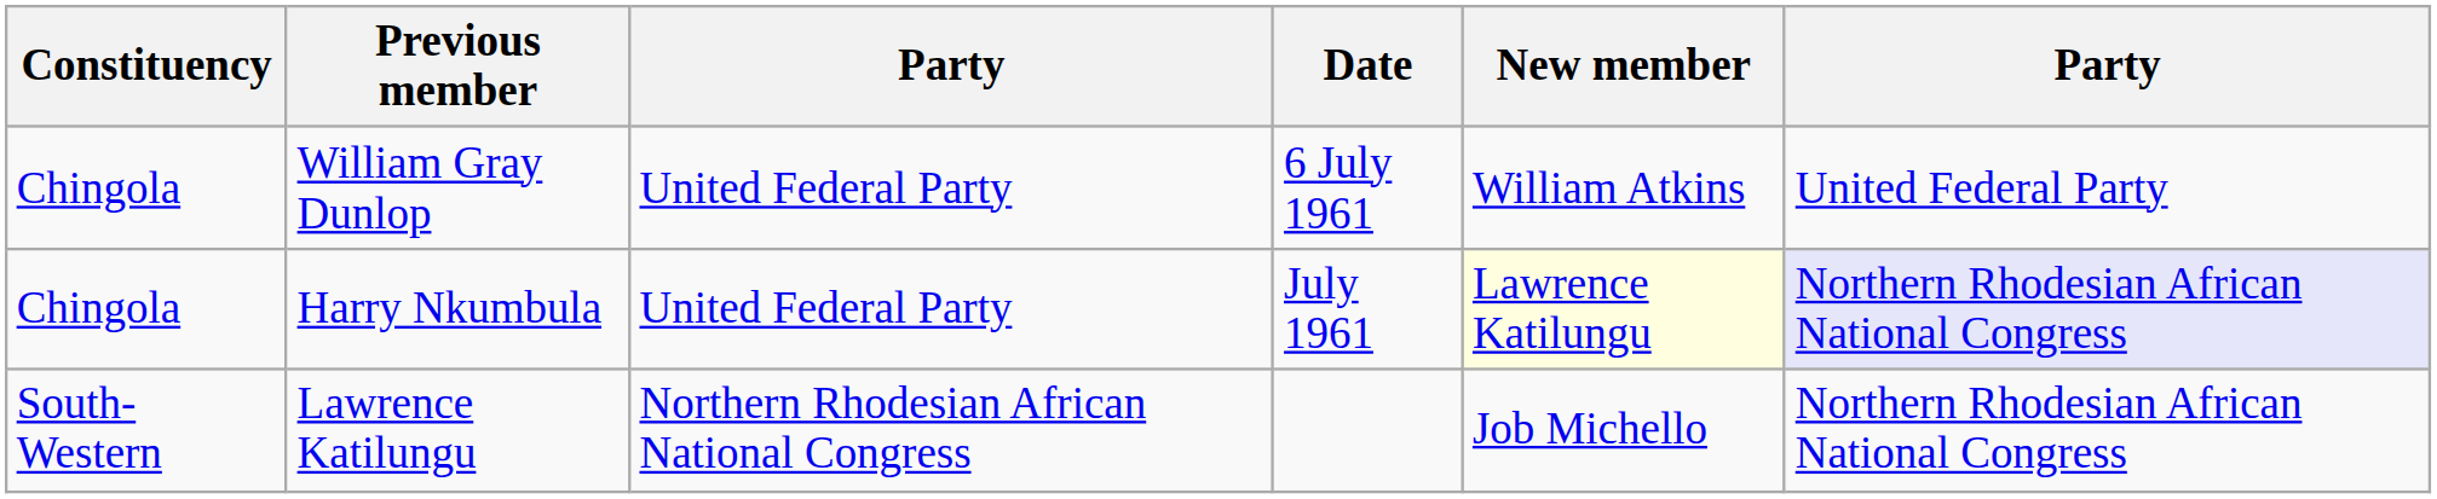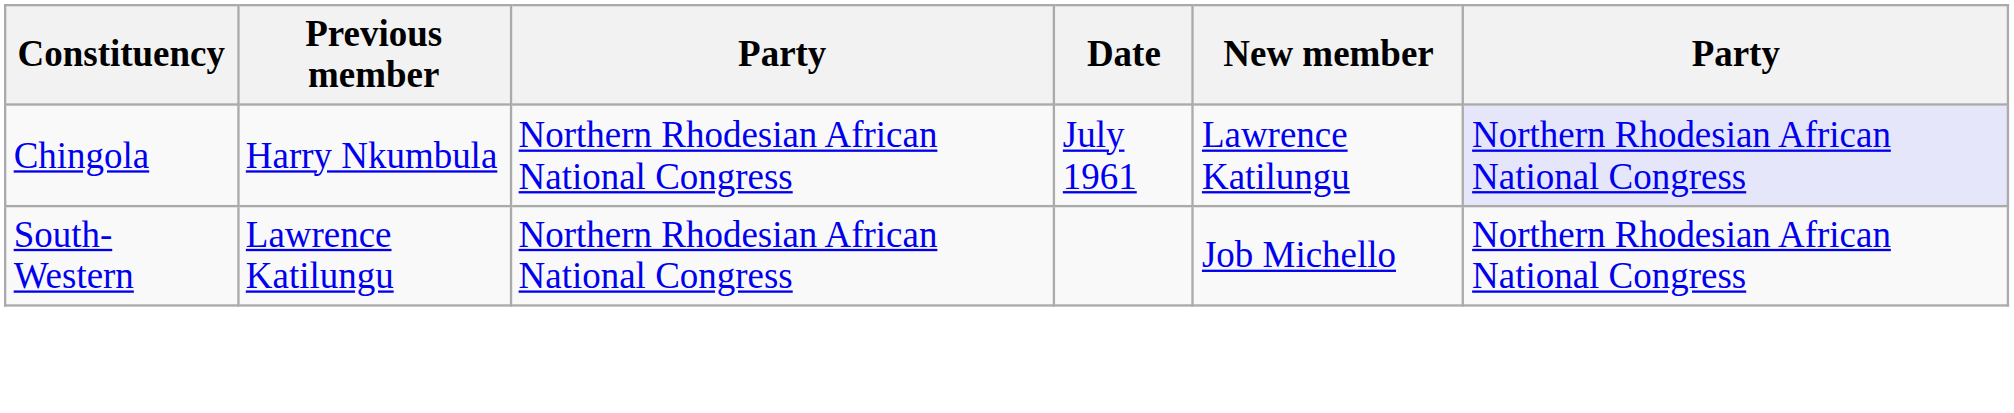- row: Chingola | William Gray Dunlop | United Federal Party | 6 July 1961 | William Atkins | United Federal Party
Harry Nkumbula | column 3: United Federal Party -> Northern Rhodesian African National Congress
Harry Nkumbula | New member: lightyellow background -> no background
